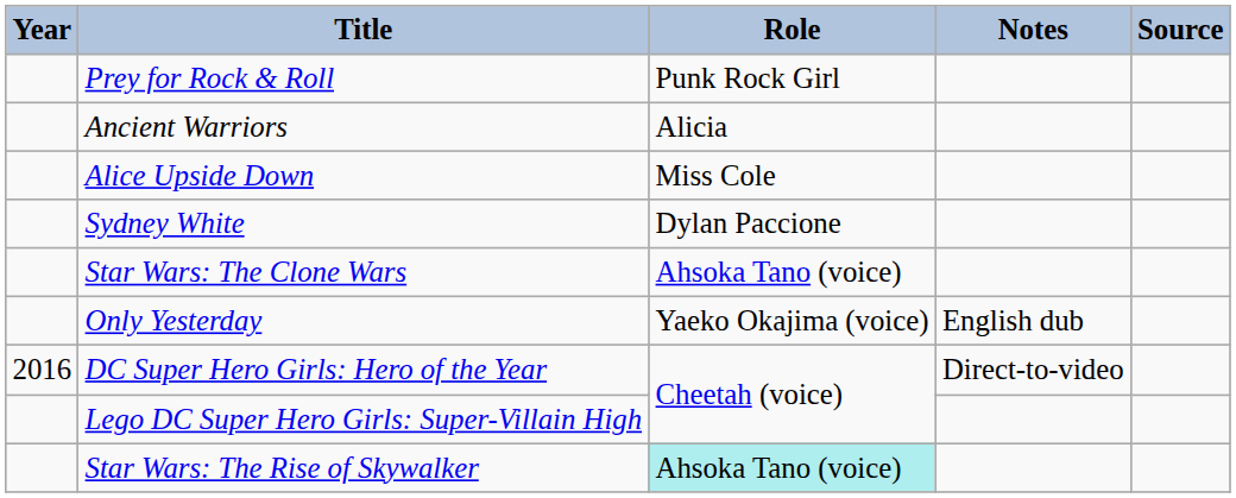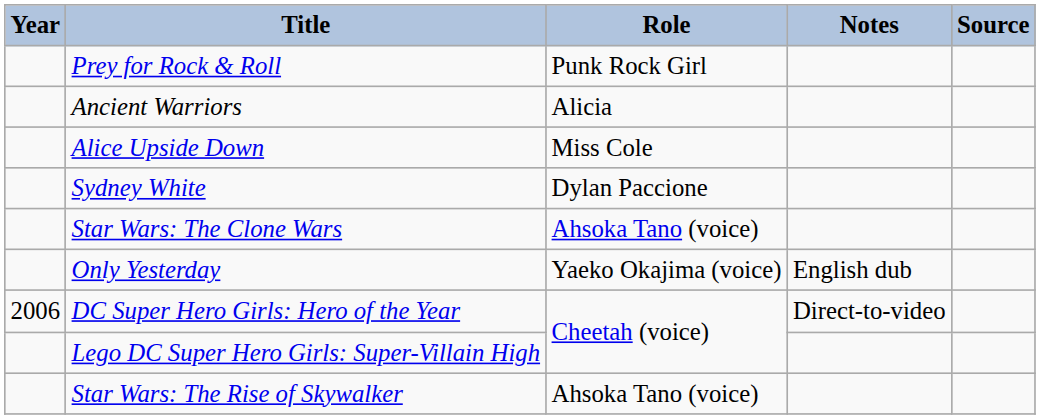DC Super Hero Girls: Hero of the Year | Year: 2016 -> 2006
Star Wars: The Rise of Skywalker | Role: paleturquoise background -> no background
